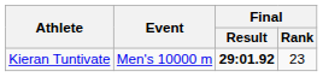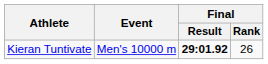Kieran Tuntivate | Final / Rank: 23 -> 26
